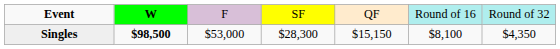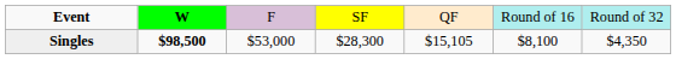Singles | column 5: $15,150 -> $15,105
